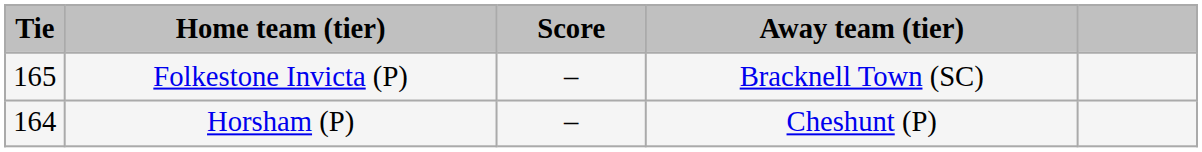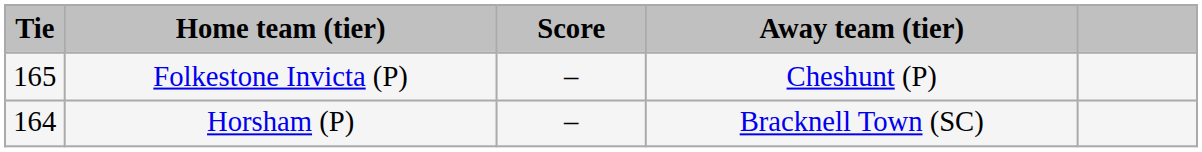Folkestone Invicta (P) | Away team (tier): Bracknell Town (SC) -> Cheshunt (P)
Horsham (P) | Away team (tier): Cheshunt (P) -> Bracknell Town (SC)
